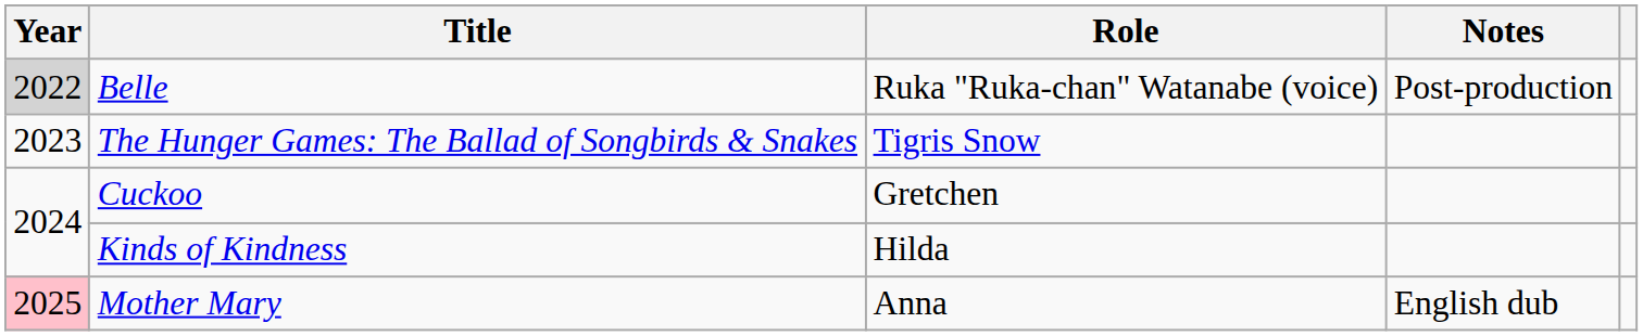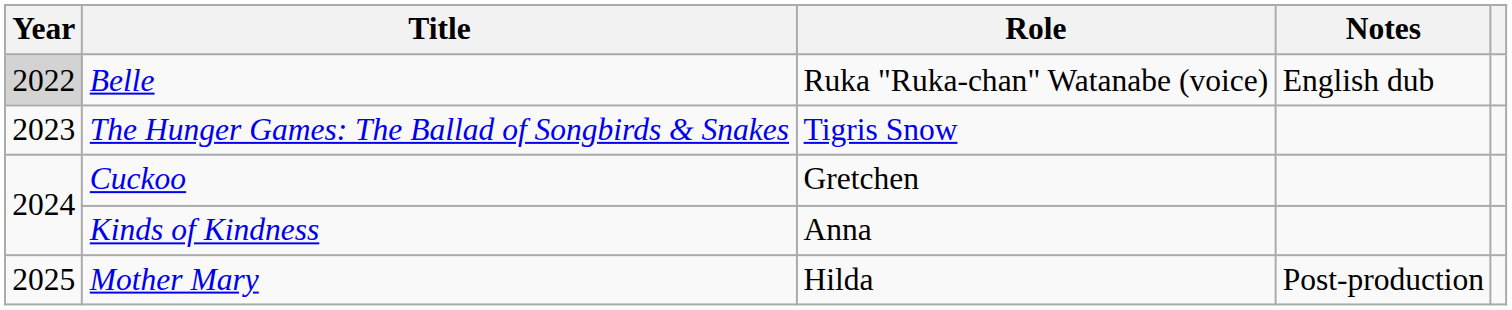Belle | Notes: Post-production -> English dub
Kinds of Kindness | Role: Hilda -> Anna
Mother Mary | Year: pink background -> no background
Mother Mary | Role: Anna -> Hilda
Mother Mary | Notes: English dub -> Post-production
